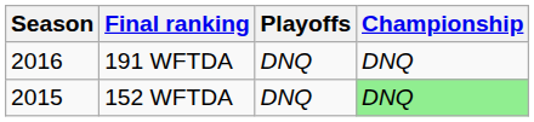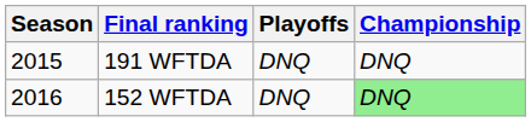191 WFTDA | Season: 2016 -> 2015
152 WFTDA | Season: 2015 -> 2016
